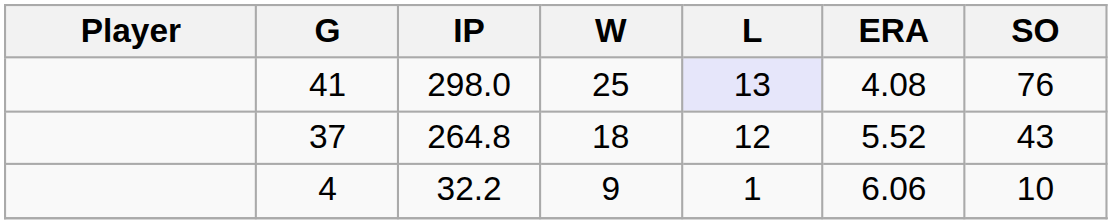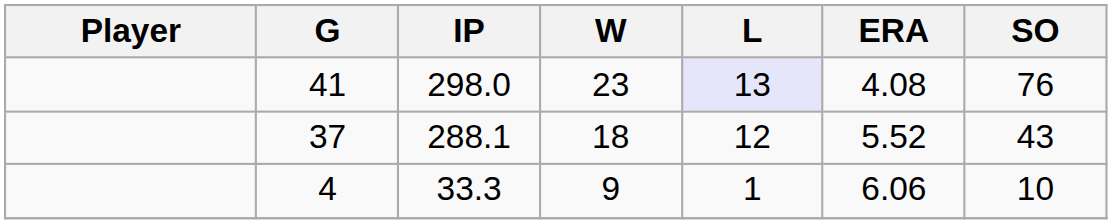41 | W: 25 -> 23
37 | IP: 264.8 -> 288.1
4 | IP: 32.2 -> 33.3
